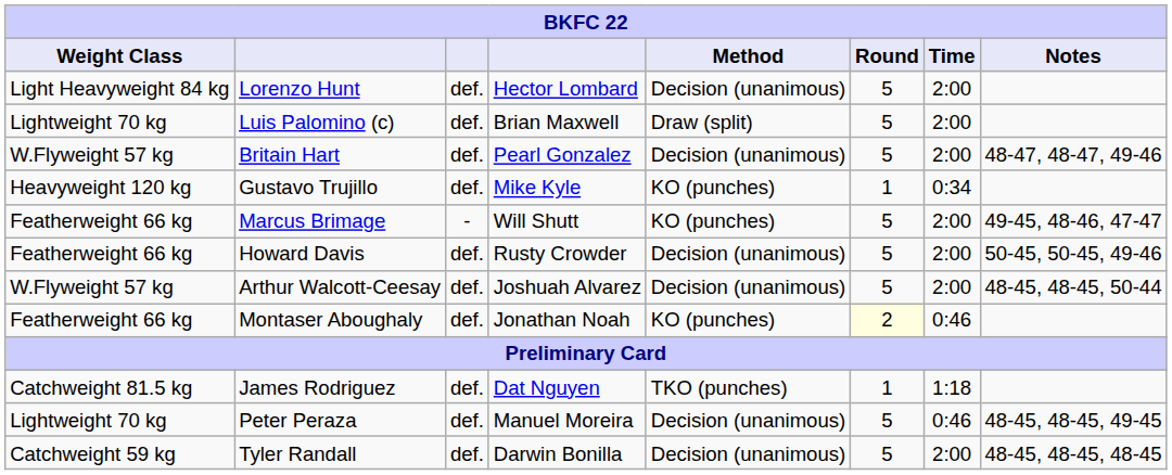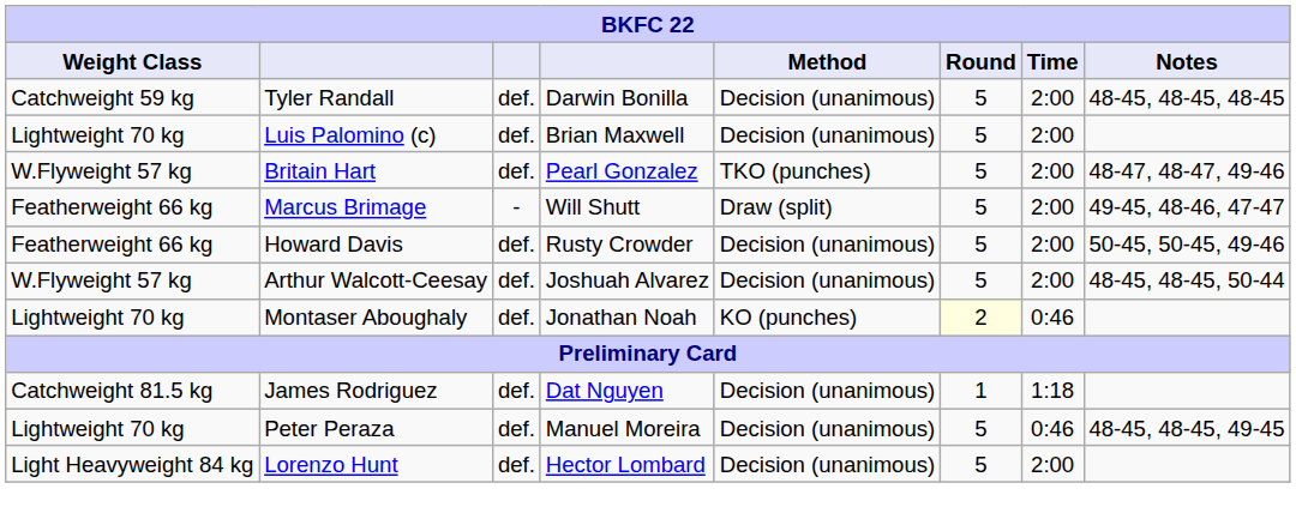rows swapped: Lorenzo Hunt <-> Tyler Randall
Luis Palomino (c) | Method: Draw (split) -> Decision (unanimous)
Britain Hart | Method: Decision (unanimous) -> TKO (punches)
- row: Heavyweight 120 kg | Gustavo Trujillo | def. | Mike Kyle | KO (punches) | 1 | 0:34
Marcus Brimage | Method: KO (punches) -> Draw (split)
Montaser Aboughaly | Weight Class: Featherweight 66 kg -> Lightweight 70 kg
James Rodriguez | Method: TKO (punches) -> Decision (unanimous)
